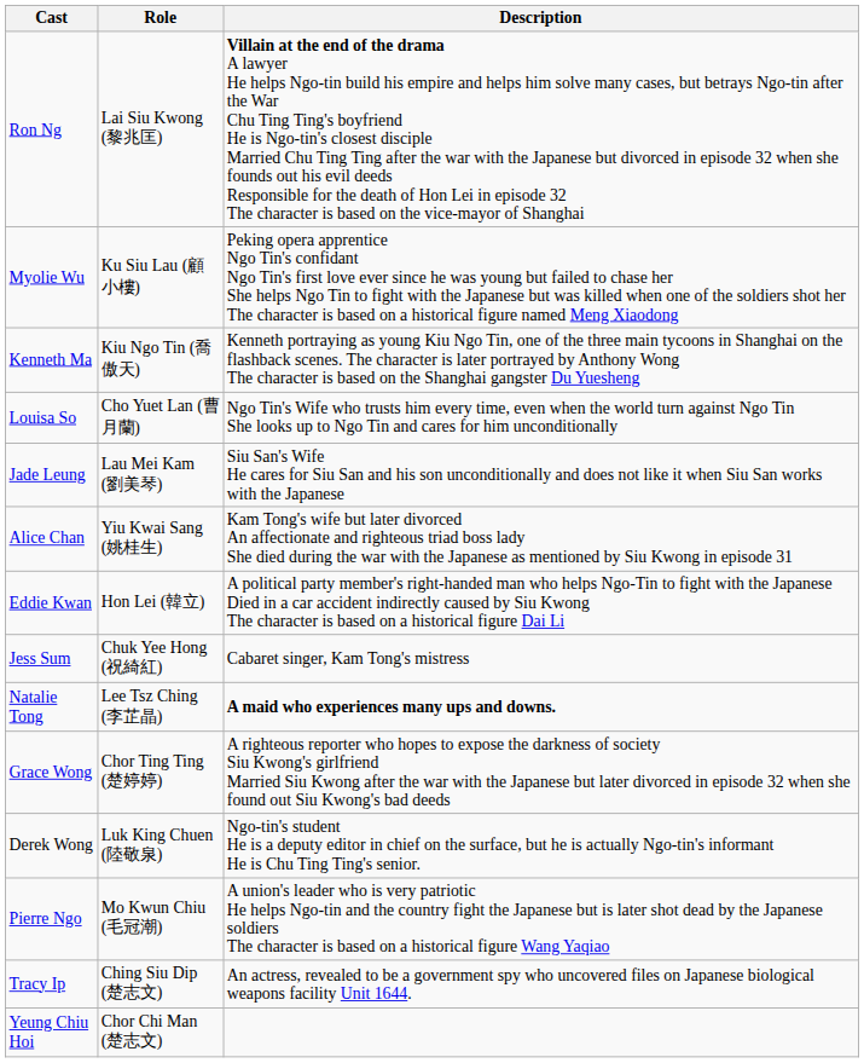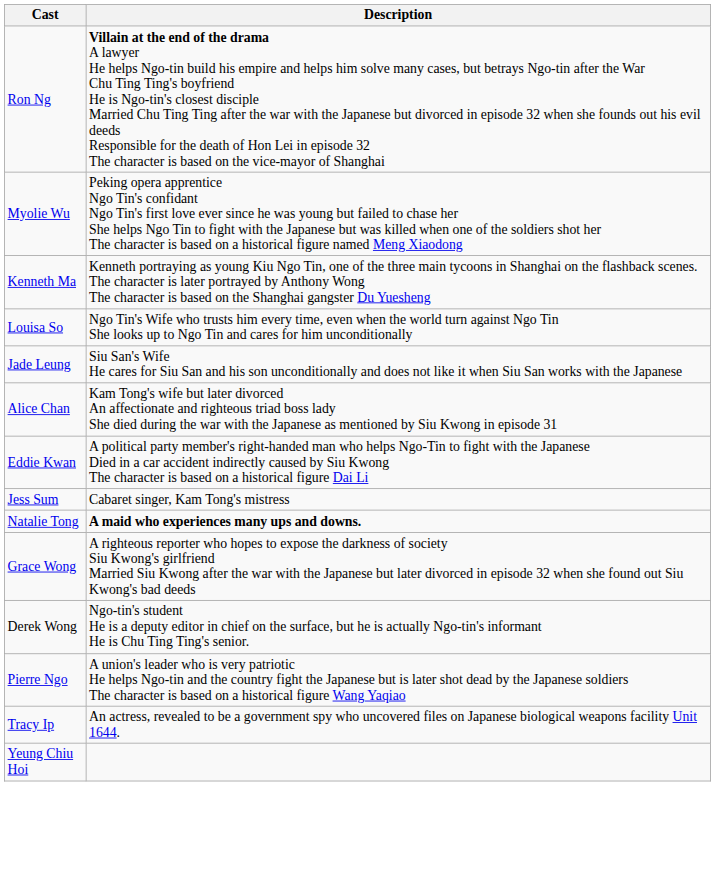- column: Role | Lai Siu Kwong (黎兆匡) | Ku Siu Lau (顧小樓) | Kiu Ngo Tin (喬傲天) | Cho Yuet Lan (曹月蘭) | Lau Mei Kam (劉美琴) | Yiu Kwai Sang (姚桂生) | Hon Lei (韓立) | Chuk Yee Hong (祝綺紅) | Lee Tsz Ching (李芷晶) | Chor Ting Ting (楚婷婷) | Luk King Chuen (陸敬泉) | Mo Kwun Chiu (毛冠潮) | Ching Siu Dip (楚志文) | Chor Chi Man (楚志文)
